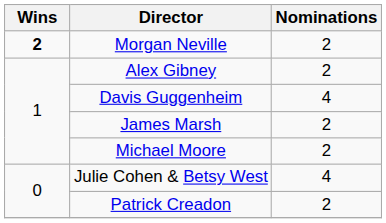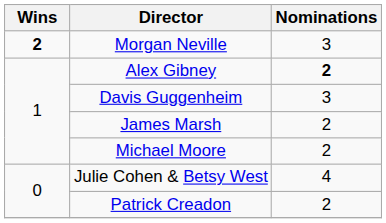Morgan Neville | Nominations: 2 -> 3
Alex Gibney | Nominations: normal -> bold
Davis Guggenheim | Nominations: 4 -> 3
